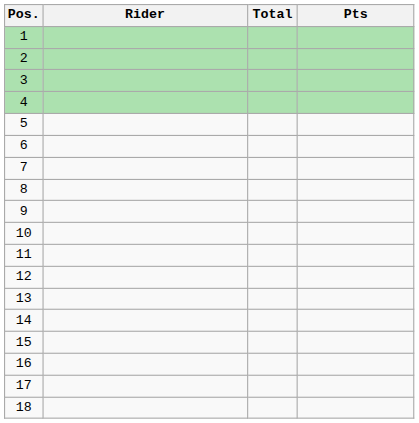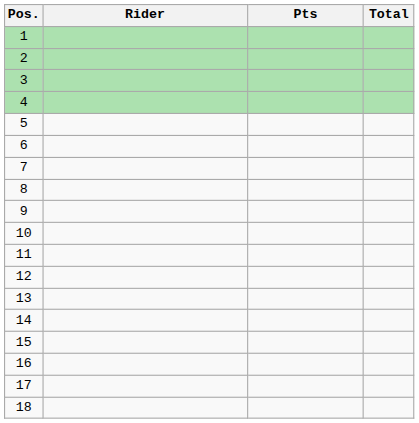columns swapped: Pts <-> Total
